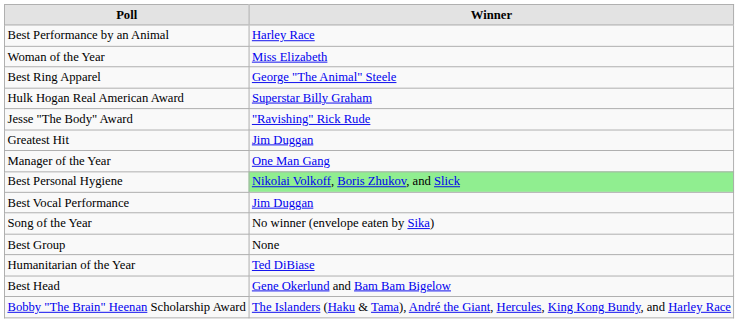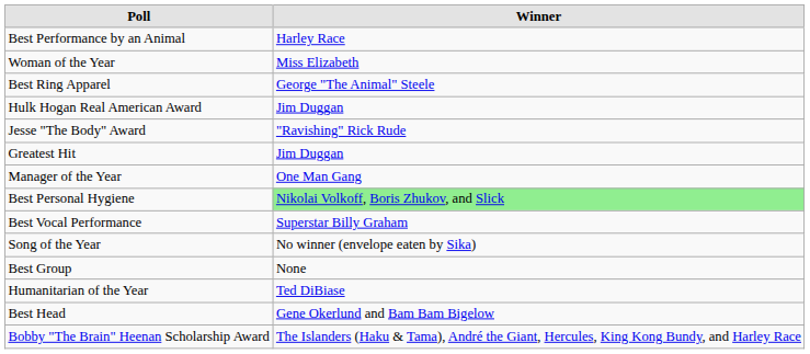Hulk Hogan Real American Award | column 2: Superstar Billy Graham -> Jim Duggan
Best Vocal Performance | column 2: Jim Duggan -> Superstar Billy Graham
